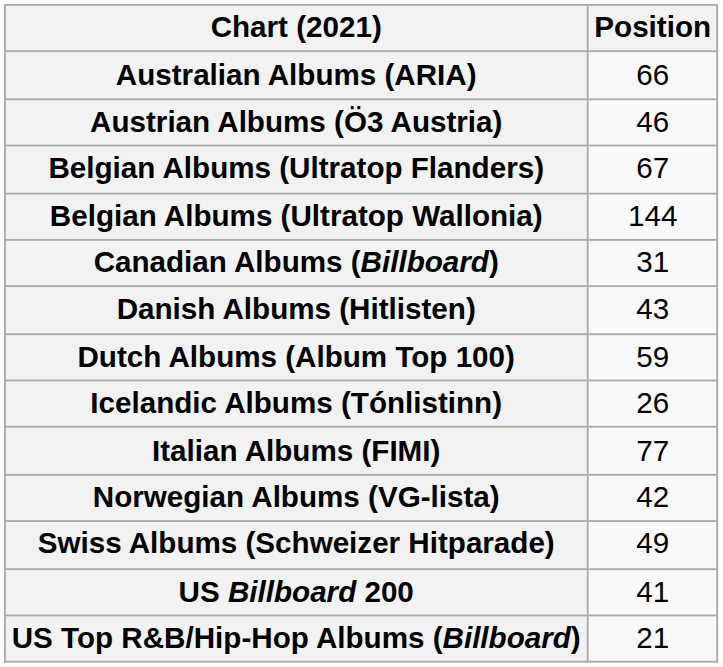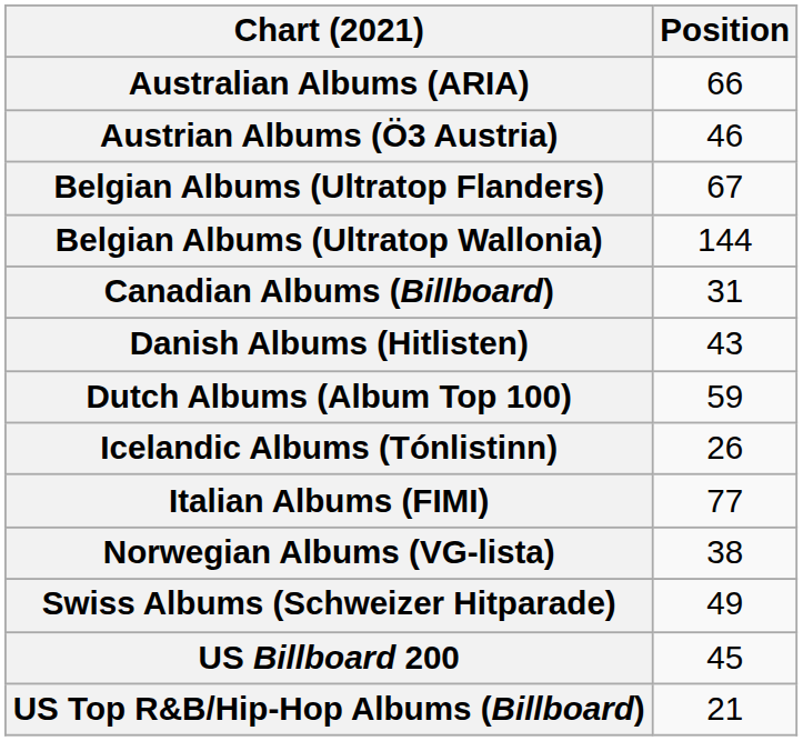Norwegian Albums (VG-lista) | Position: 42 -> 38
US Billboard 200 | Position: 41 -> 45
